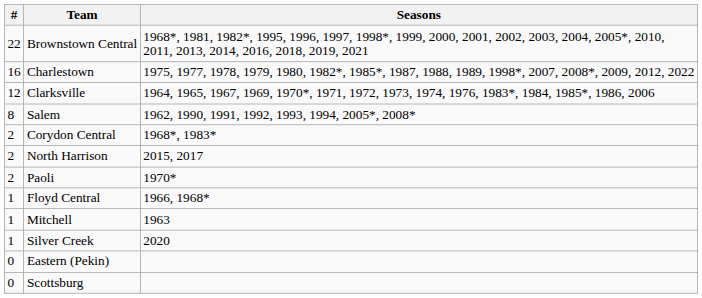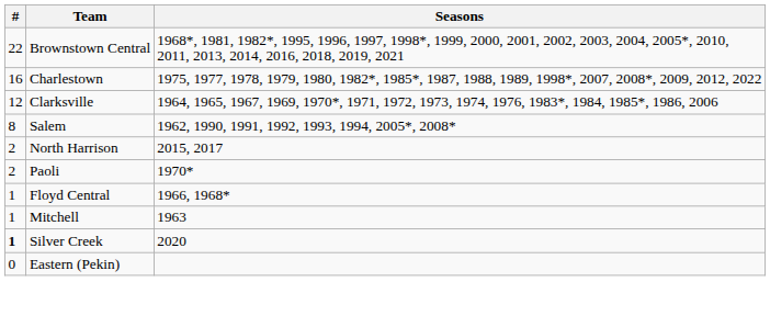- row: 2 | Corydon Central | 1968*, 1983*
Silver Creek | #: normal -> bold
- row: 0 | Scottsburg
